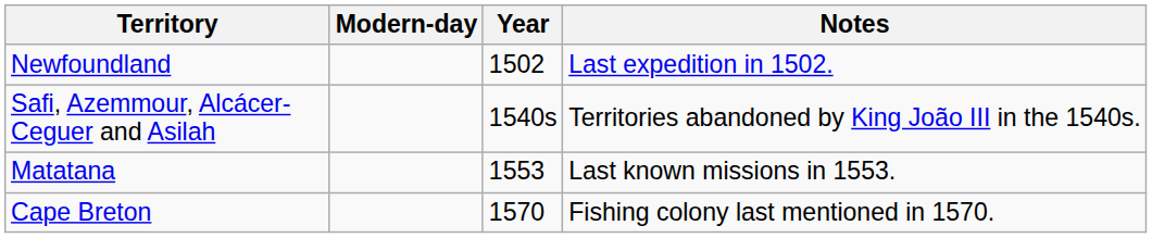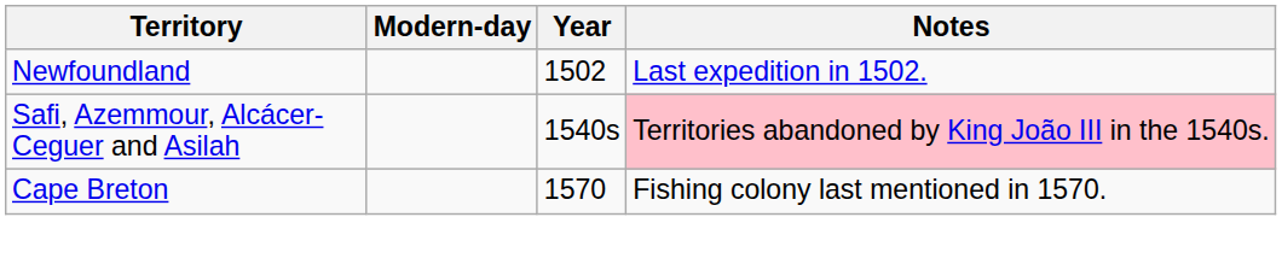Safi, Azemmour, Alcácer-Ceguer and Asilah | Notes: no background -> pink background
- row: Matatana | 1553 | Last known missions in 1553.
